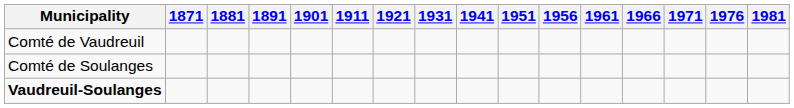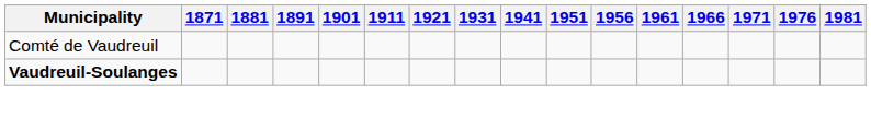- row: Comté de Soulanges
